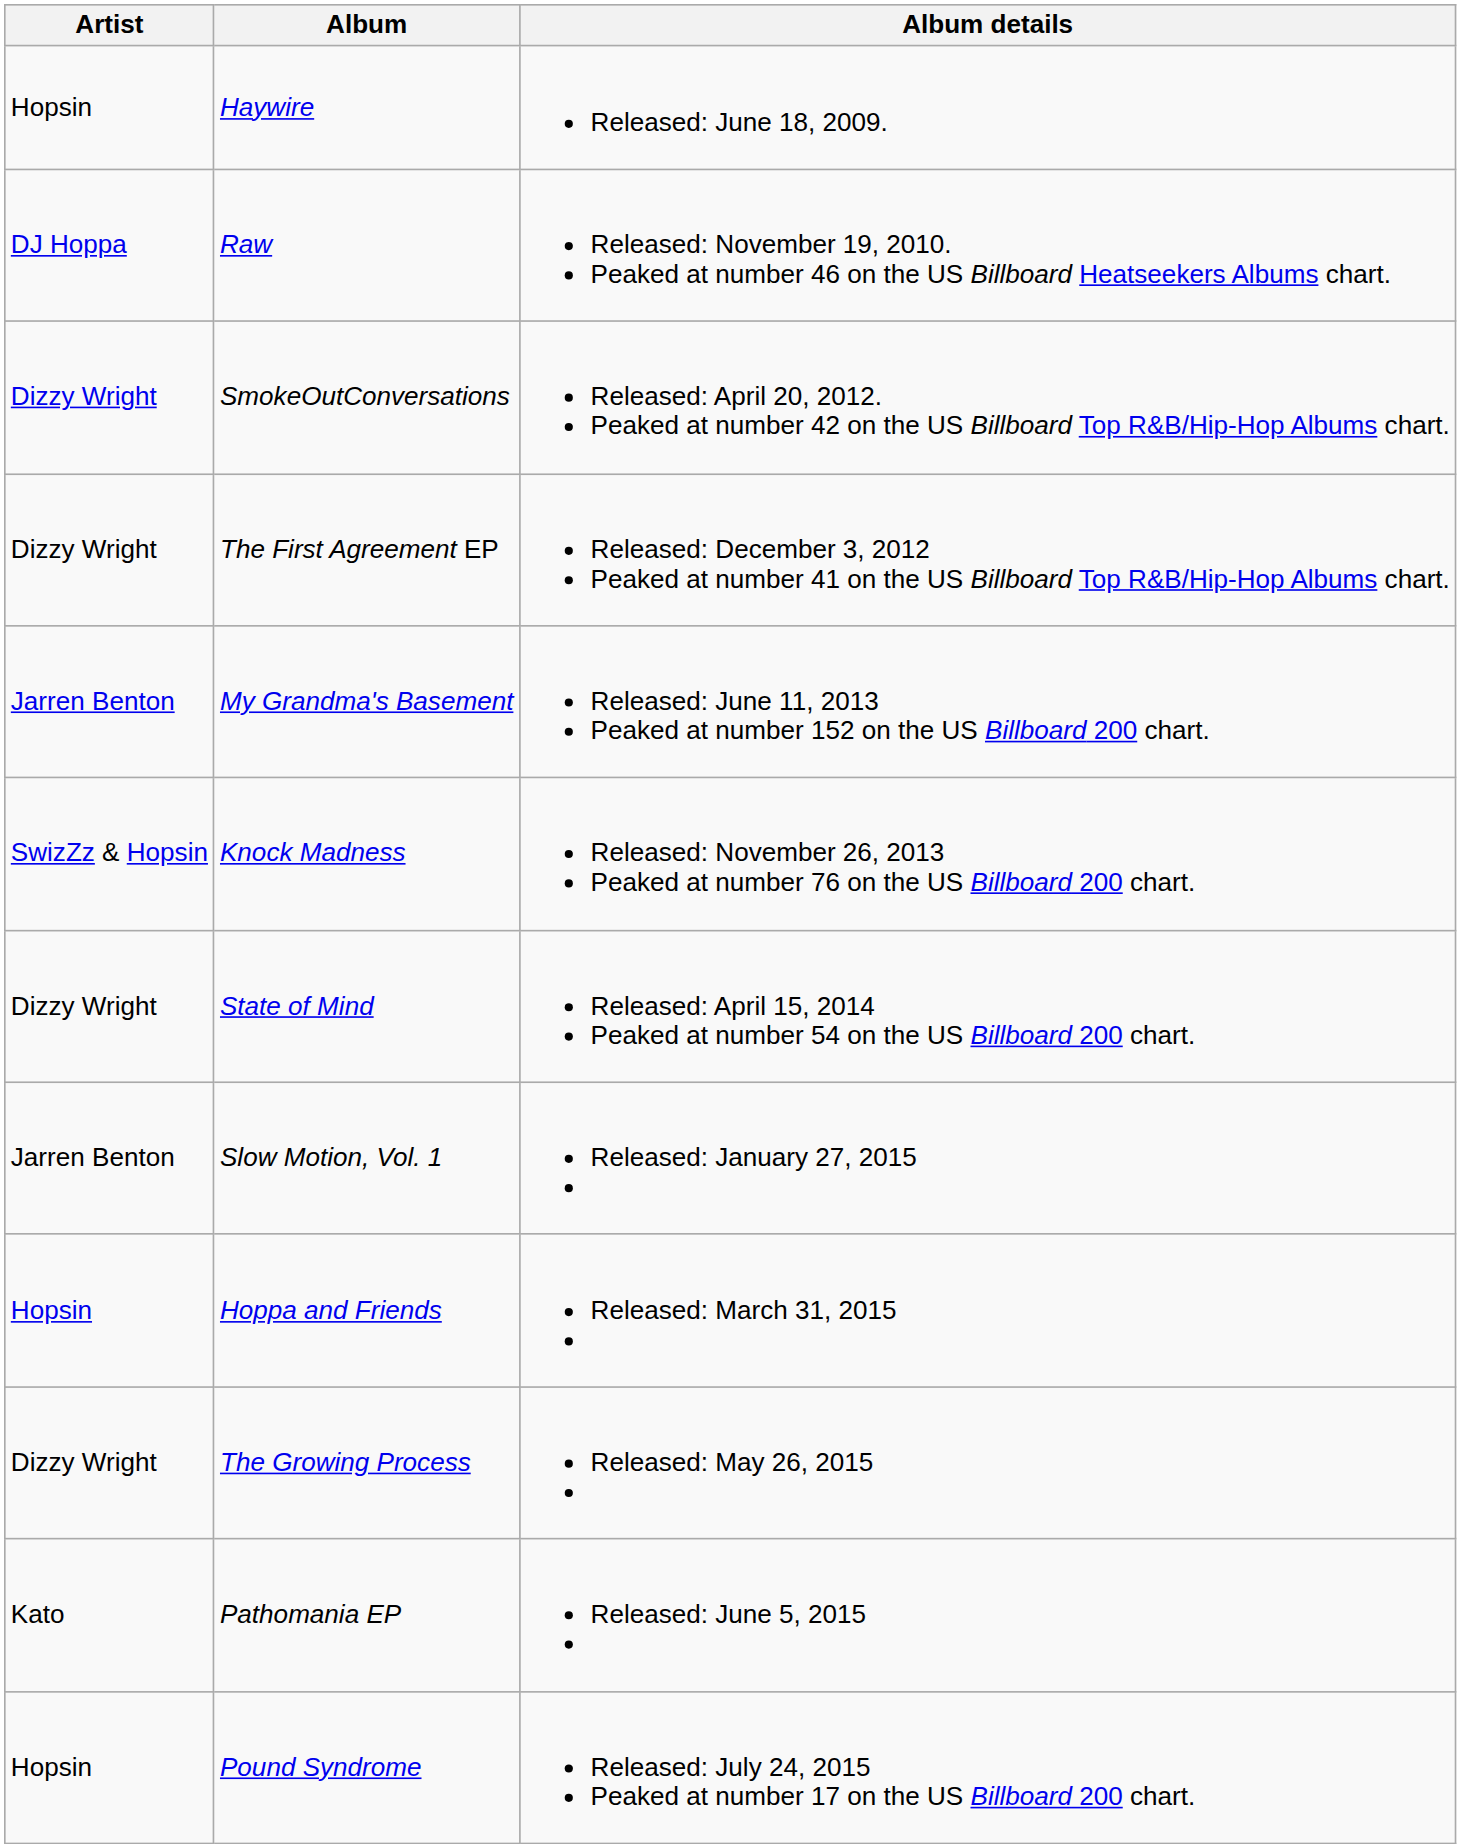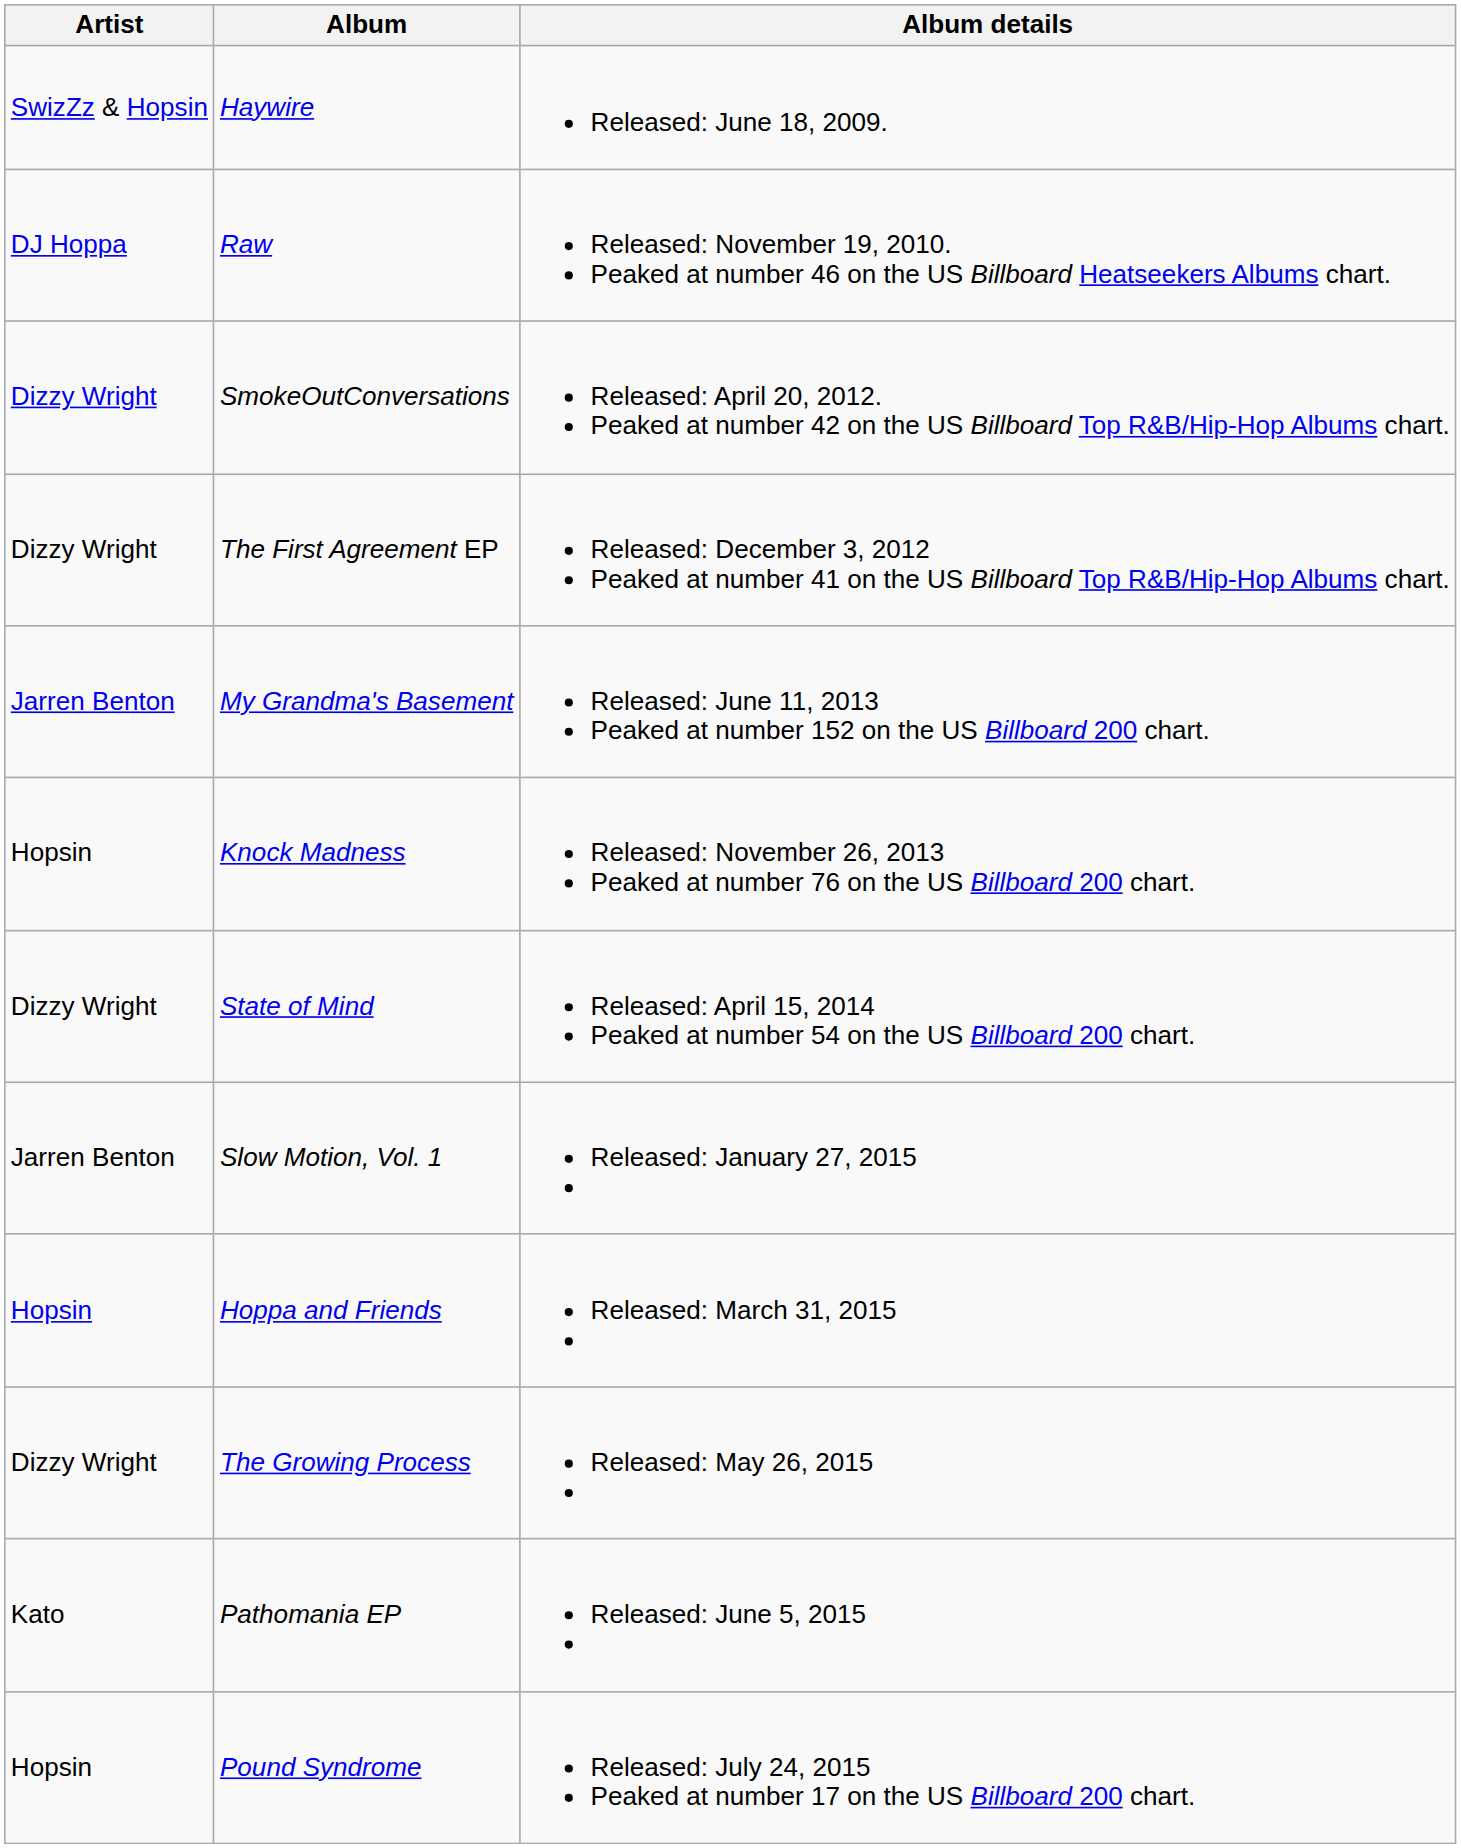Haywire | Artist: Hopsin -> SwizZz & Hopsin
Knock Madness | Artist: SwizZz & Hopsin -> Hopsin
